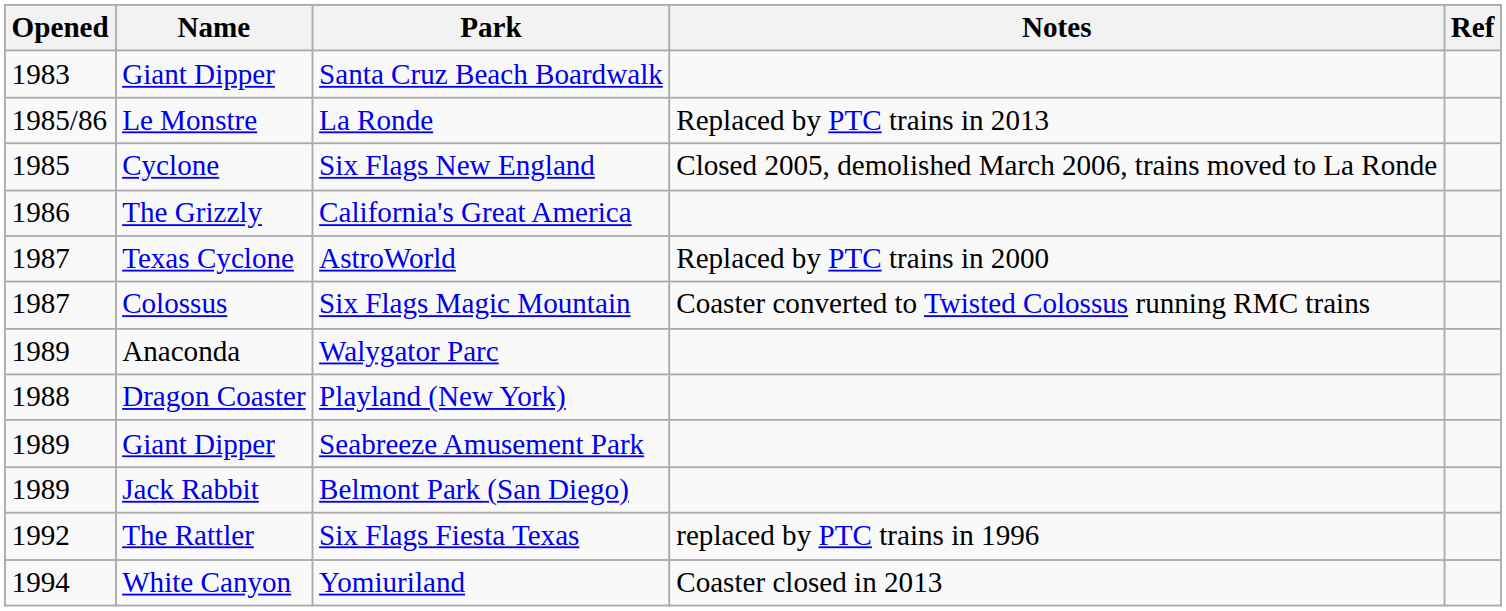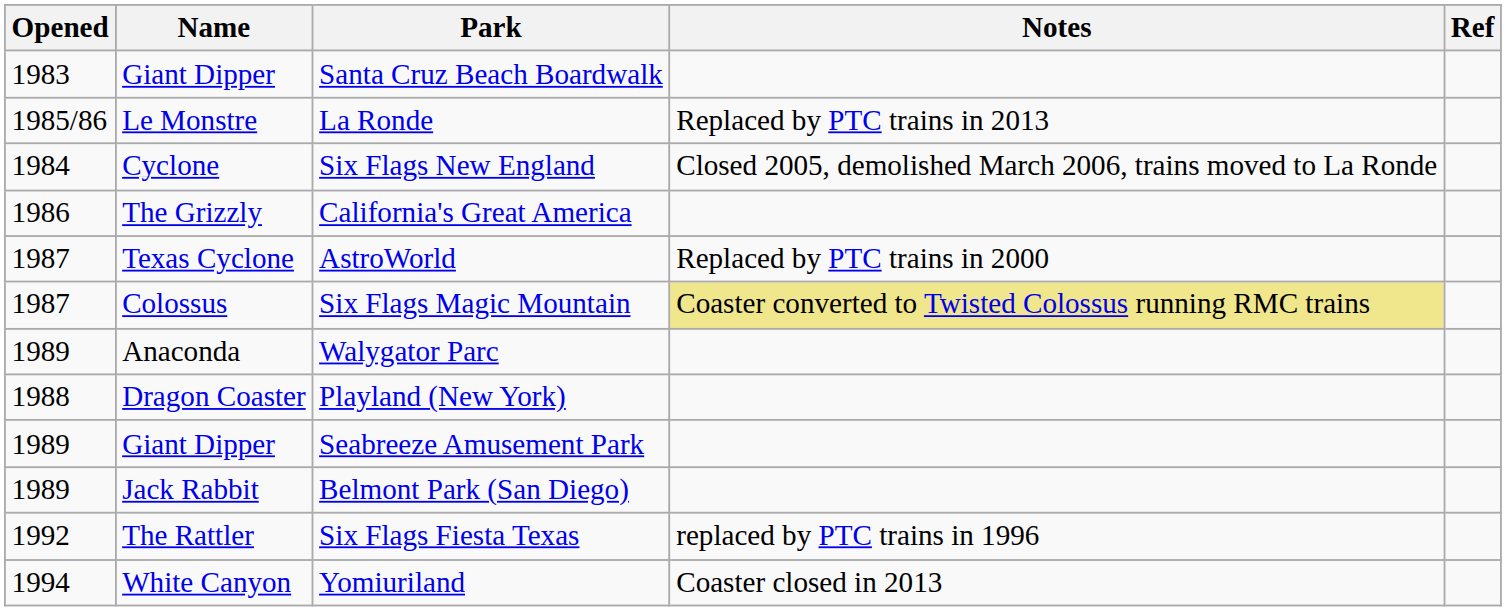Six Flags New England | Opened: 1985 -> 1984
Six Flags Magic Mountain | Notes: no background -> khaki background
